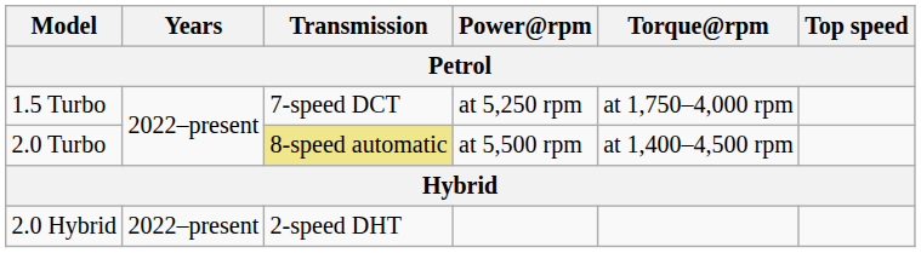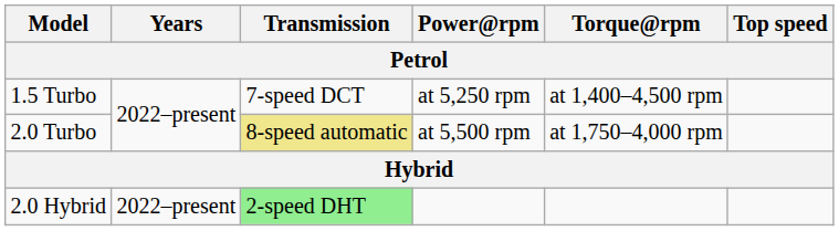1.5 Turbo | Torque@rpm: at 1,750–4,000 rpm -> at 1,400–4,500 rpm
2.0 Turbo | Torque@rpm: at 1,400–4,500 rpm -> at 1,750–4,000 rpm
2.0 Hybrid | Transmission: no background -> lightgreen background
